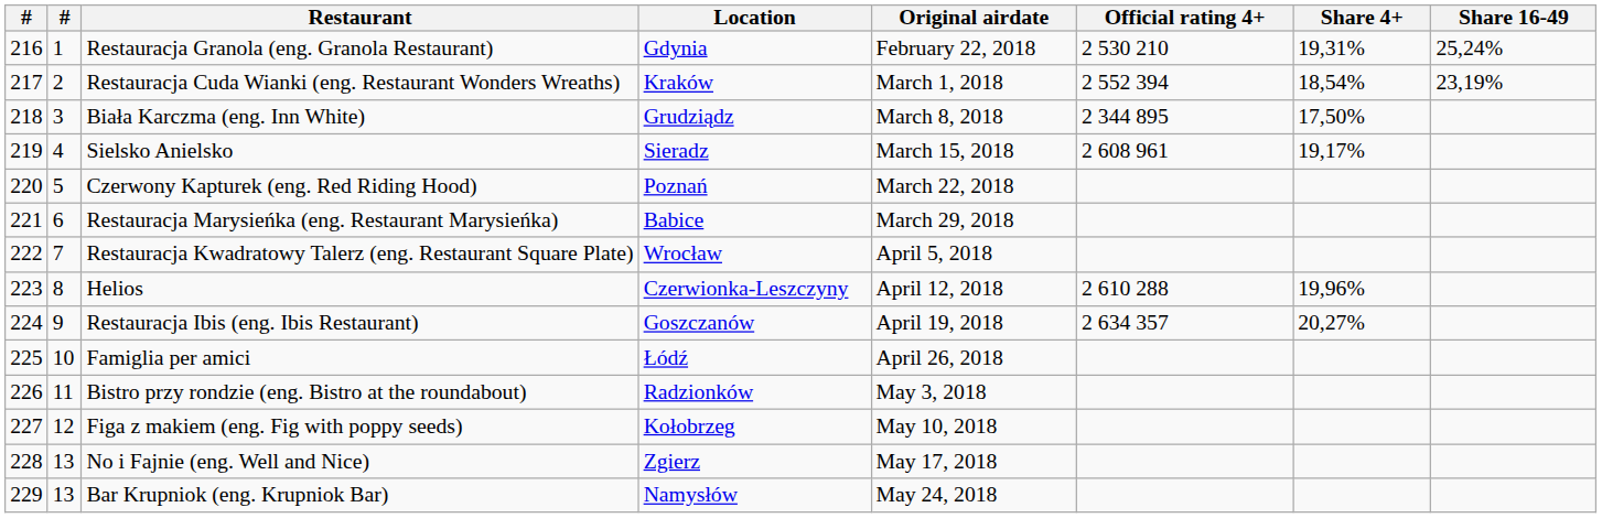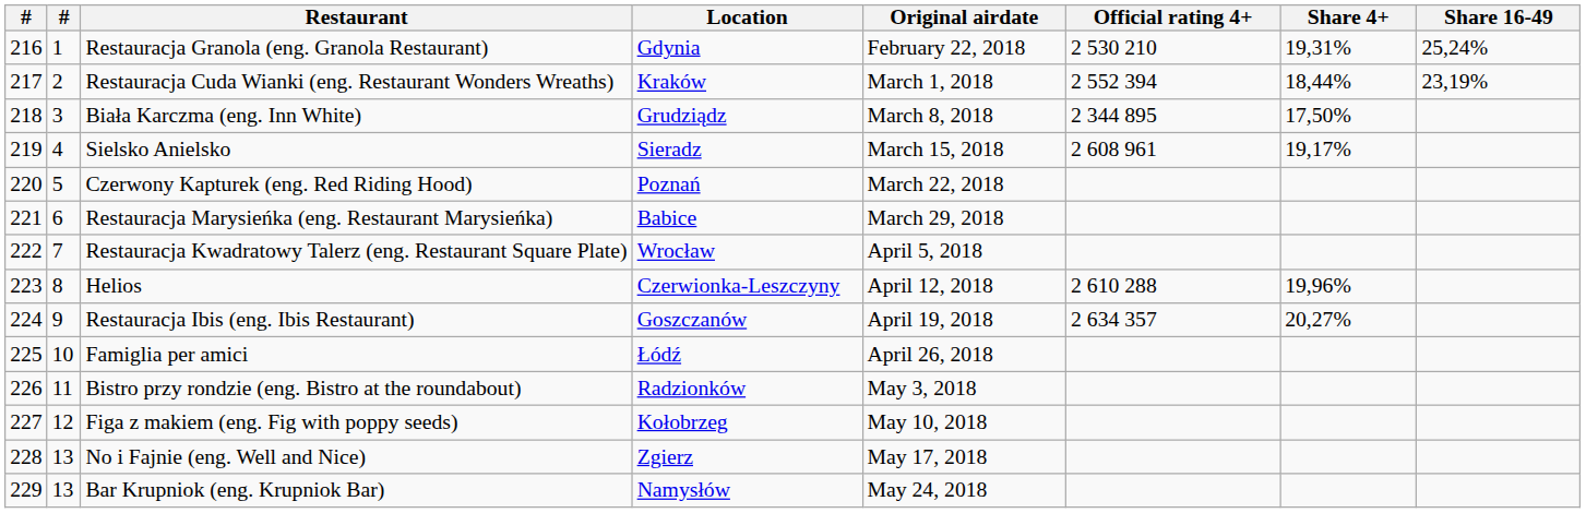Restauracja Cuda Wianki (eng. Restaurant Wonders Wreaths) | Share 4+: 18,54% -> 18,44%
